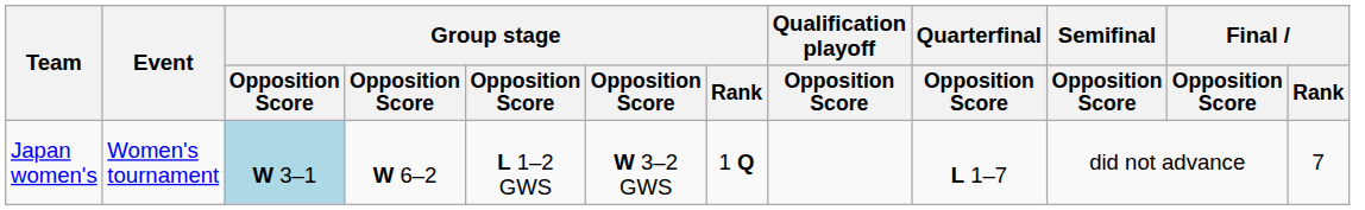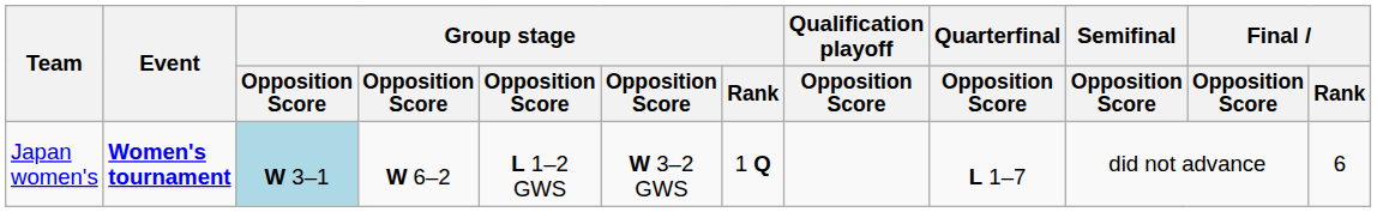Japan women's | Event: normal -> bold
Japan women's | Final / Rank: 7 -> 6
